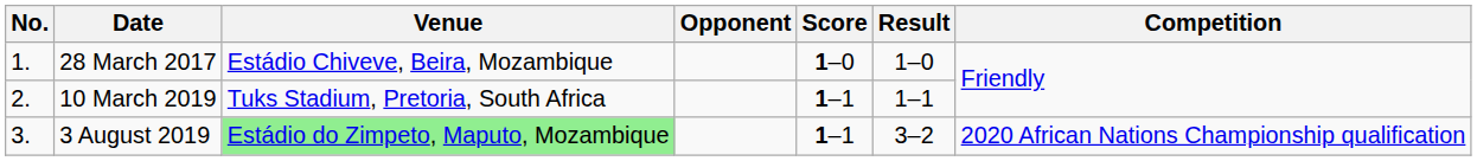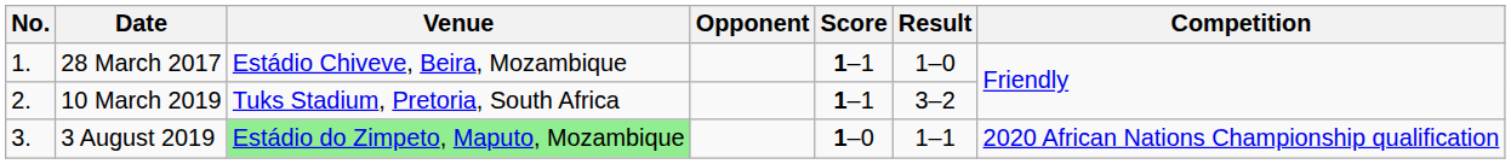28 March 2017 | Score: 1–0 -> 1–1
10 March 2019 | Result: 1–1 -> 3–2
3 August 2019 | Score: 1–1 -> 1–0
3 August 2019 | Result: 3–2 -> 1–1
